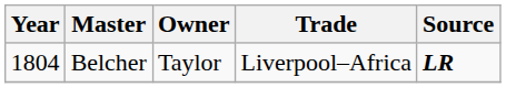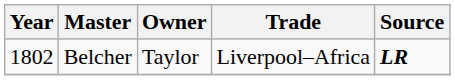Belcher | Year: 1804 -> 1802
